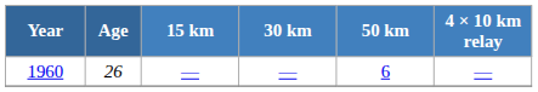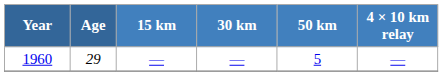1960 | Age: 26 -> 29
1960 | 50 km: 6 -> 5
